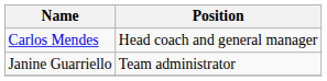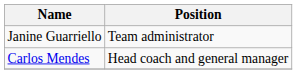rows swapped: Carlos Mendes <-> Janine Guarriello
